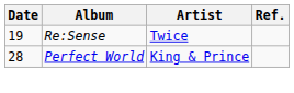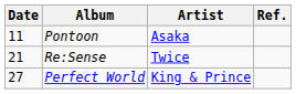+ row: 11 | Pontoon | Asaka
Re:Sense | Date: 19 -> 21
Perfect World | Date: 28 -> 27
